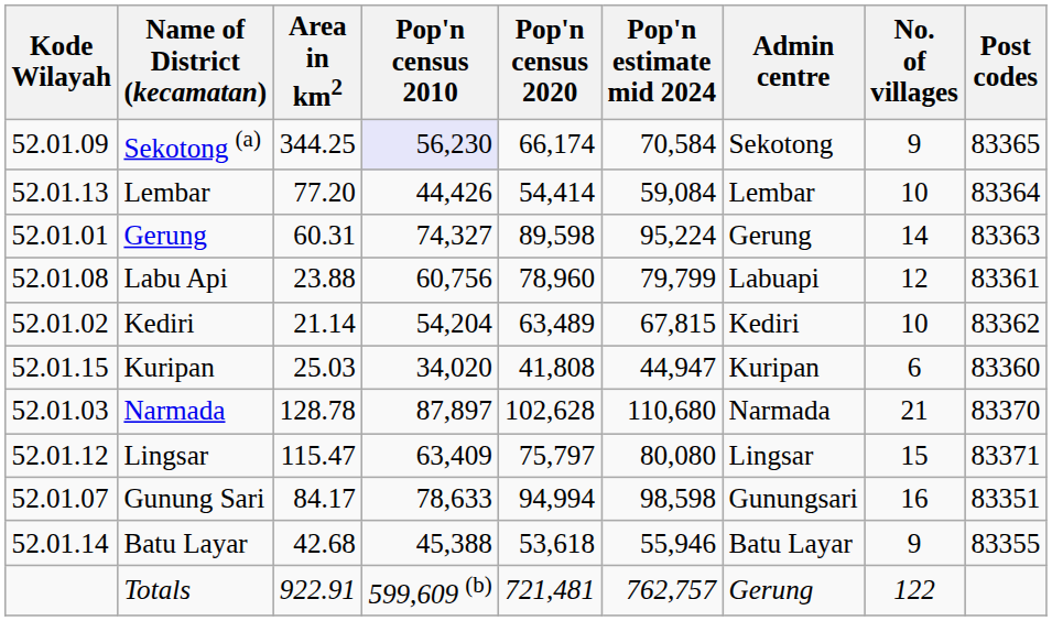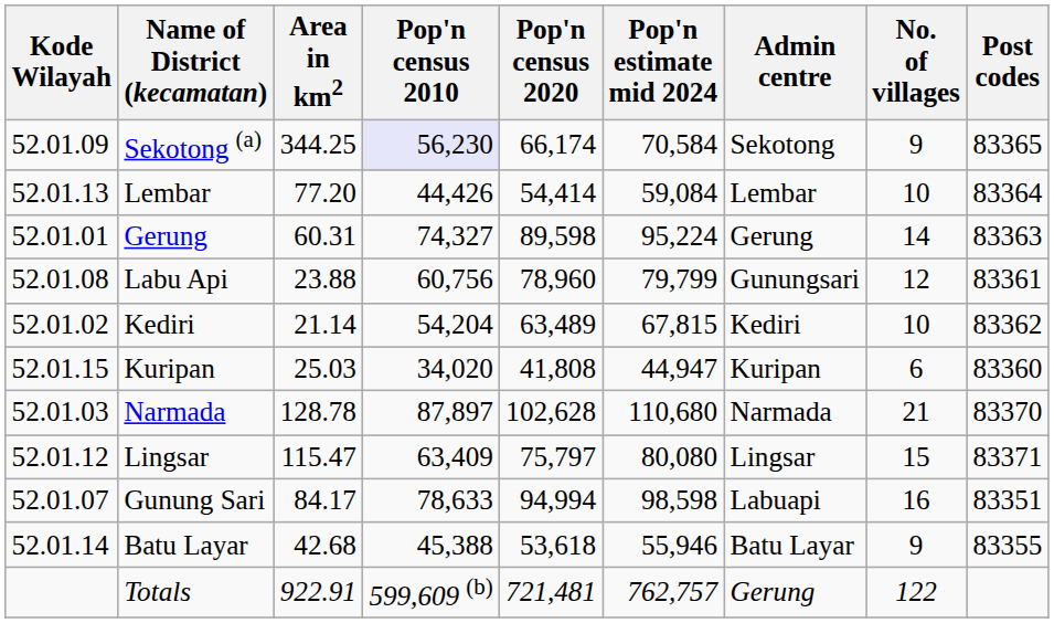Labu Api | Admin centre: Labuapi -> Gunungsari
Gunung Sari | Admin centre: Gunungsari -> Labuapi
